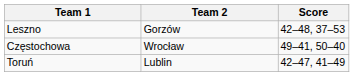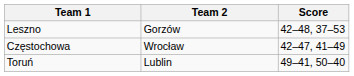Częstochowa | Score: 49–41, 50–40 -> 42–47, 41–49
Toruń | Score: 42–47, 41–49 -> 49–41, 50–40
